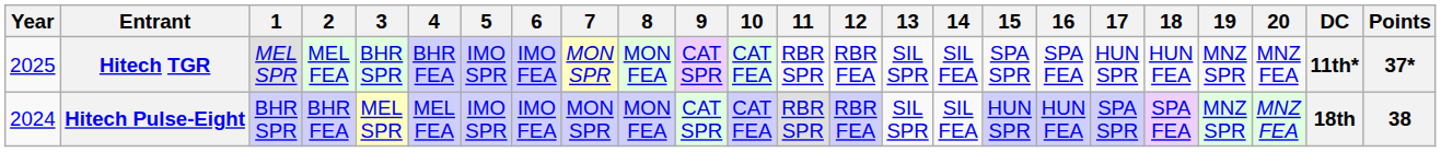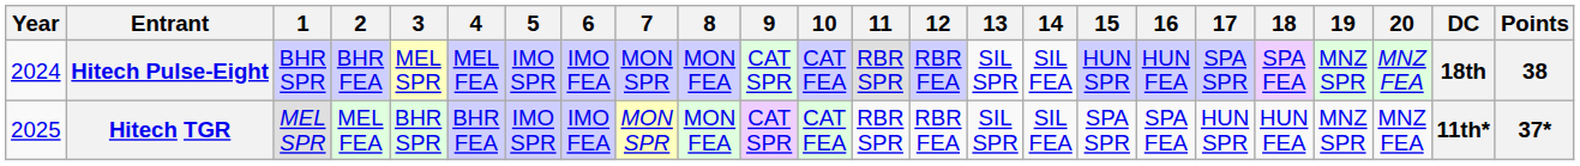rows swapped: Hitech Pulse-Eight <-> Hitech TGR
